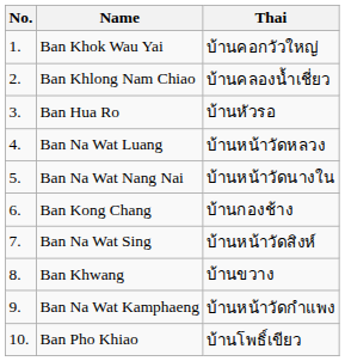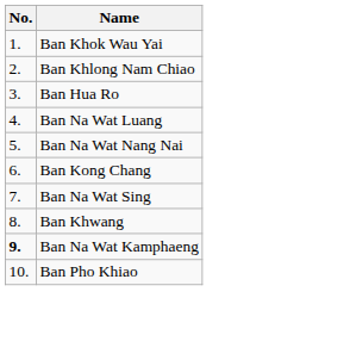- column: Thai | บ้านคอกวัวใหญ่ | บ้านคลองน้ำเชี่ยว | บ้านหัวรอ | บ้านหน้าวัดหลวง | บ้านหน้าวัดนางใน | บ้านกองช้าง | บ้านหน้าวัดสิงห์ | บ้านขวาง | บ้านหน้าวัดกำแพง | บ้านโพธิ์เขียว
Ban Na Wat Kamphaeng | No.: normal -> bold
